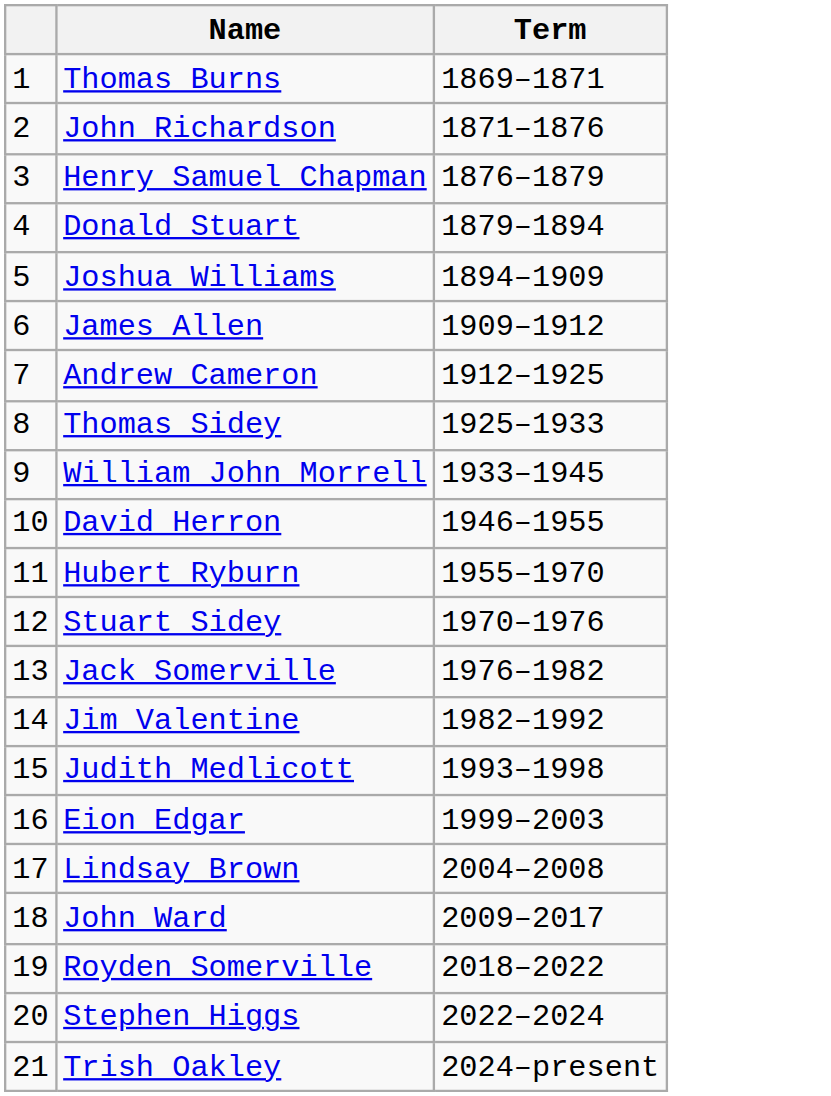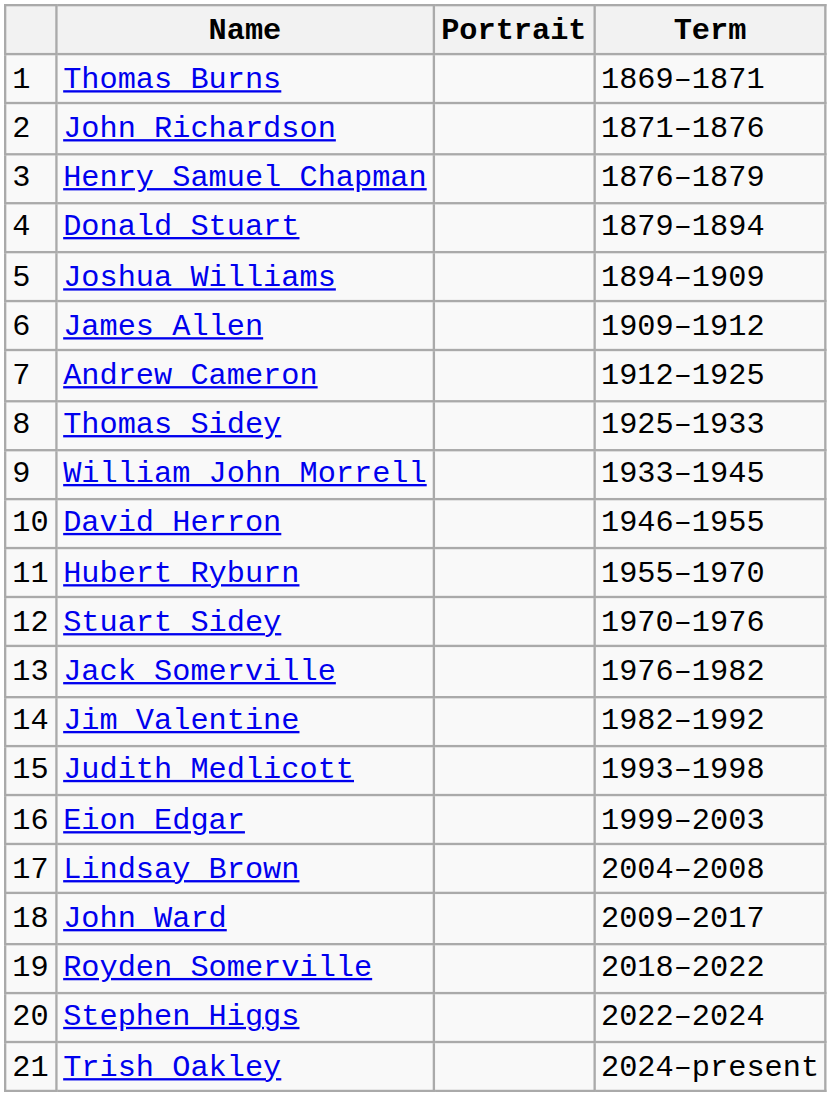+ column: Portrait
